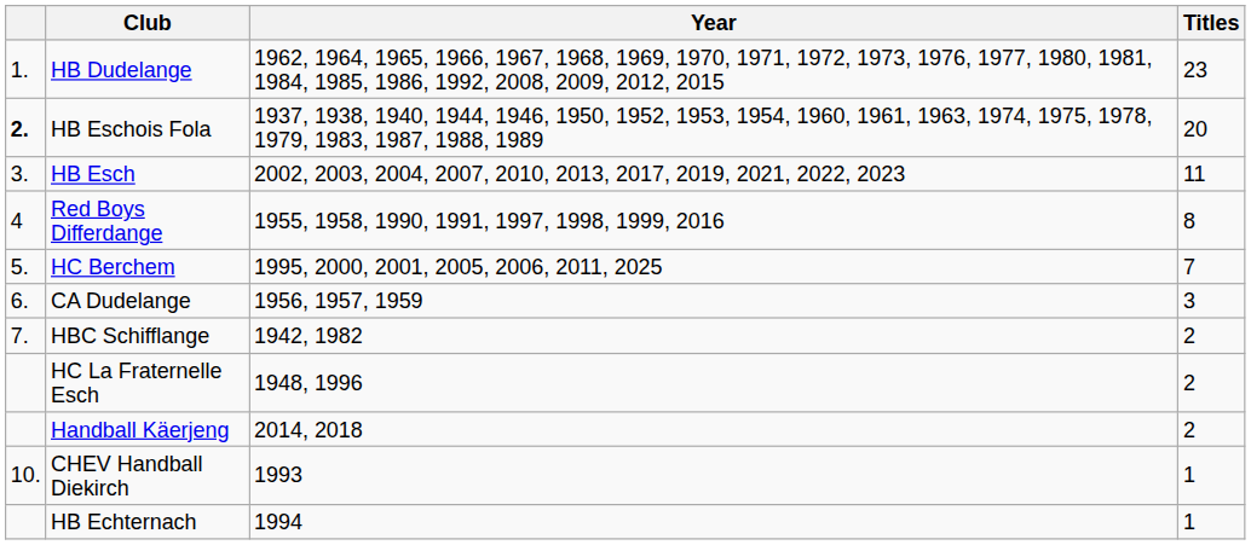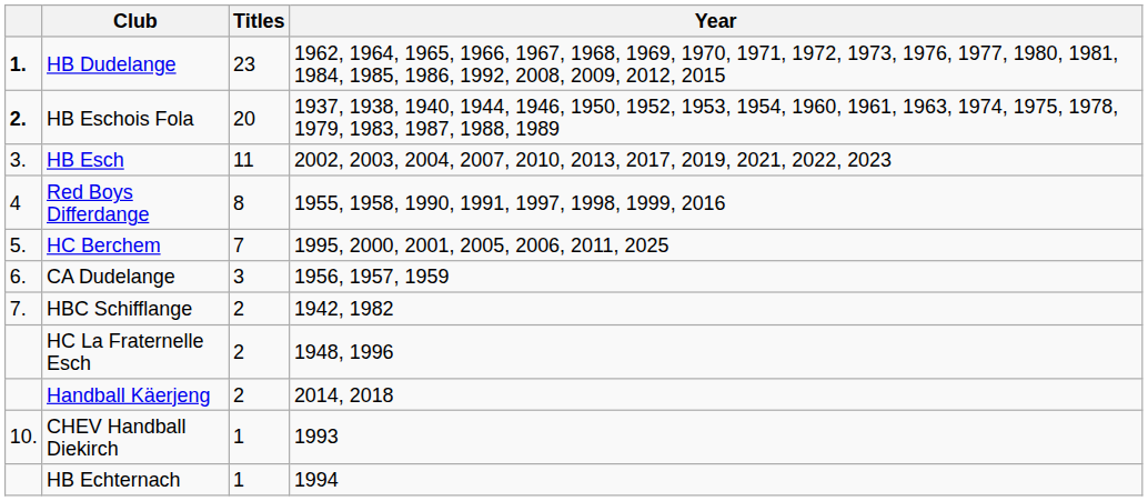columns swapped: Titles <-> Year
HB Dudelange | column 1: normal -> bold
